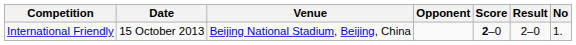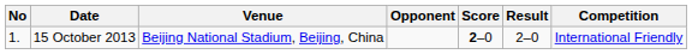columns swapped: No <-> Competition
